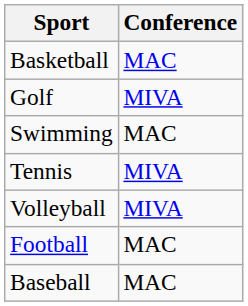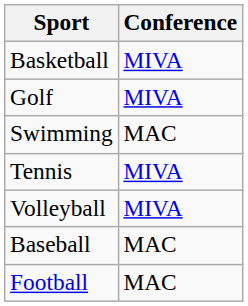Basketball | Conference: MAC -> MIVA
rows swapped: Baseball <-> Football
